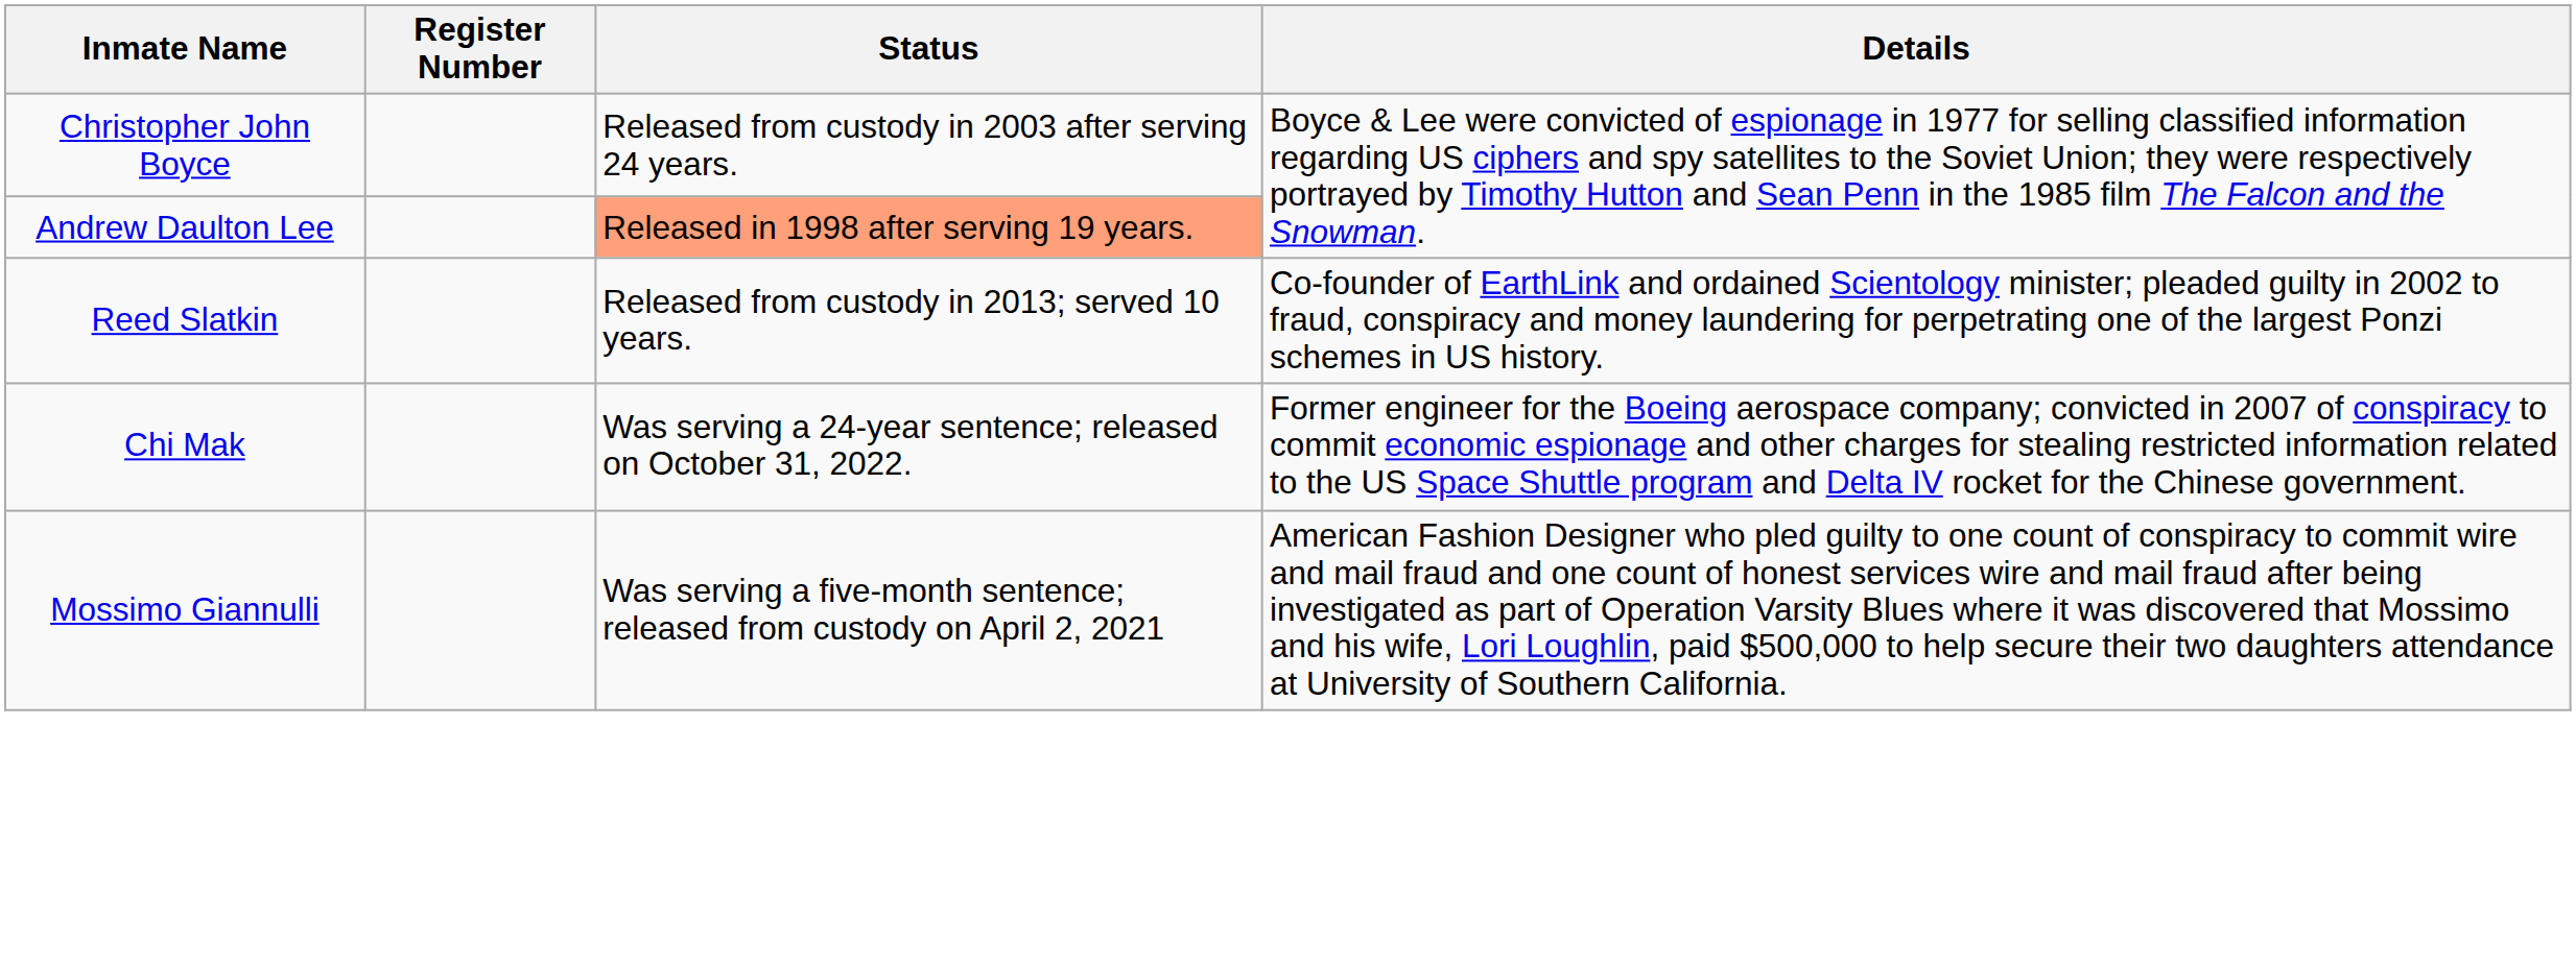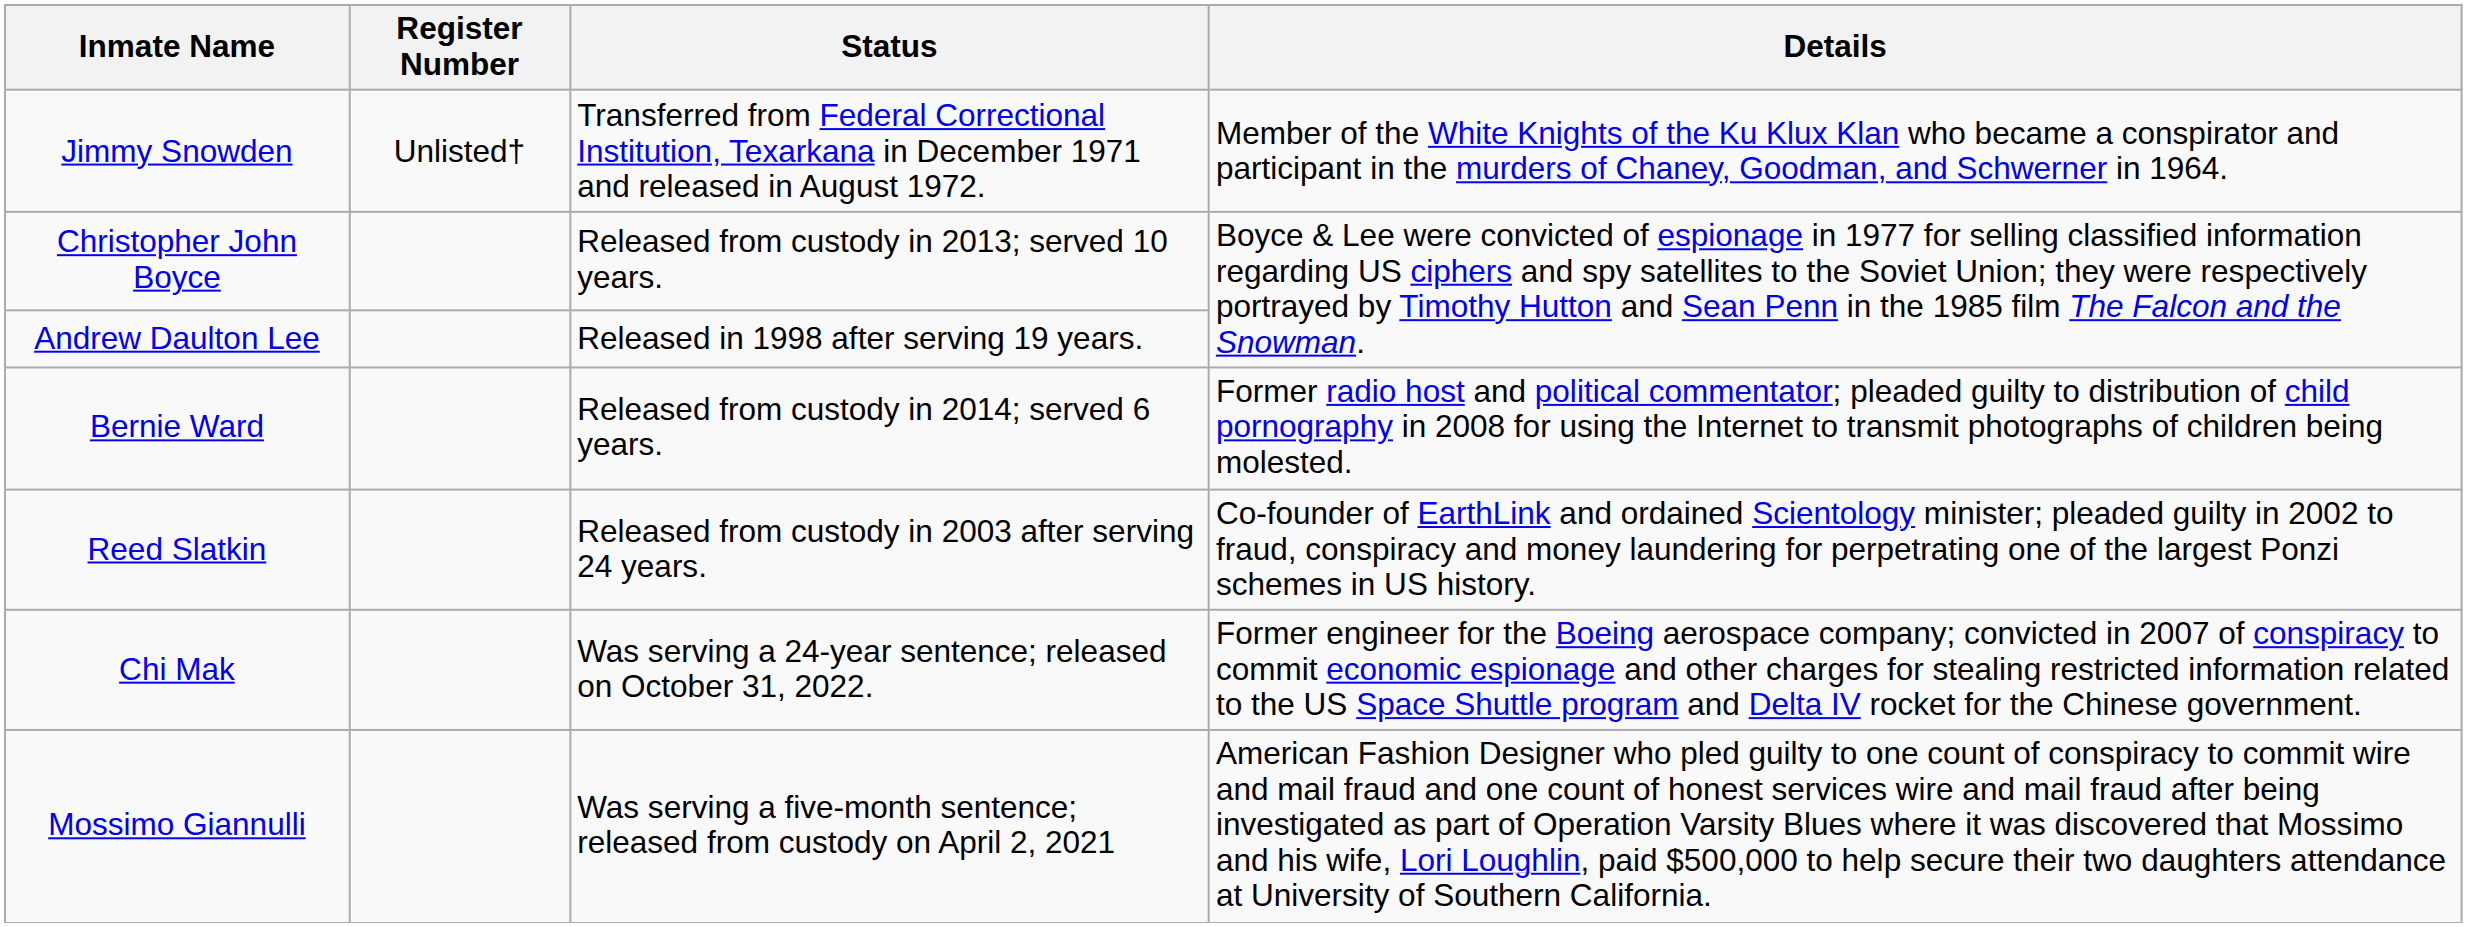+ row: Jimmy Snowden | Unlisted† | Transferred from Federal Correctional Institution, Texarkana in December 1971 and released in August 1972. | Member of the White Knights of the Ku Klux Klan who became a conspirator and participant in the murders of Chaney, Goodman, and Schwerner in 1964.
Christopher John Boyce | Status: Released from custody in 2003 after serving 24 years. -> Released from custody in 2013; served 10 years.
Andrew Daulton Lee | Status: lightsalmon background -> no background
+ row: Bernie Ward | Released from custody in 2014; served 6 years. | Former radio host and political commentator; pleaded guilty to distribution of child pornography in 2008 for using the Internet to transmit photographs of children being molested.
Reed Slatkin | Status: Released from custody in 2013; served 10 years. -> Released from custody in 2003 after serving 24 years.
